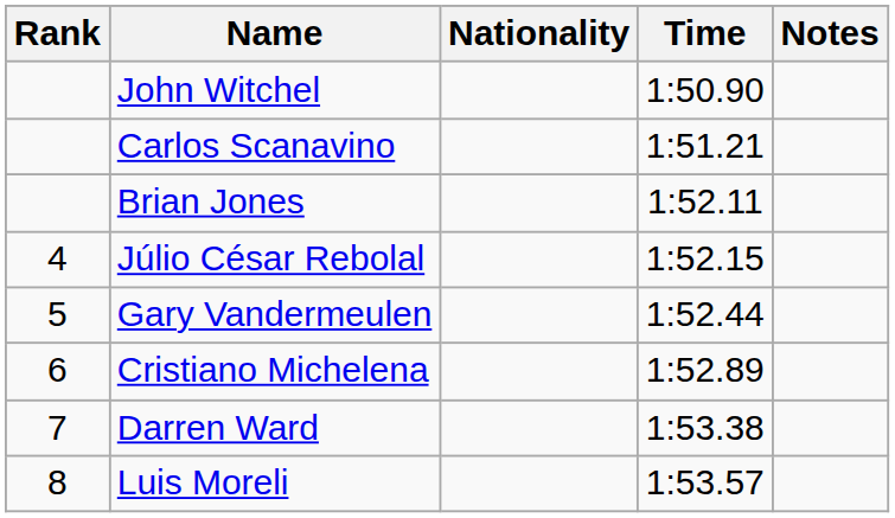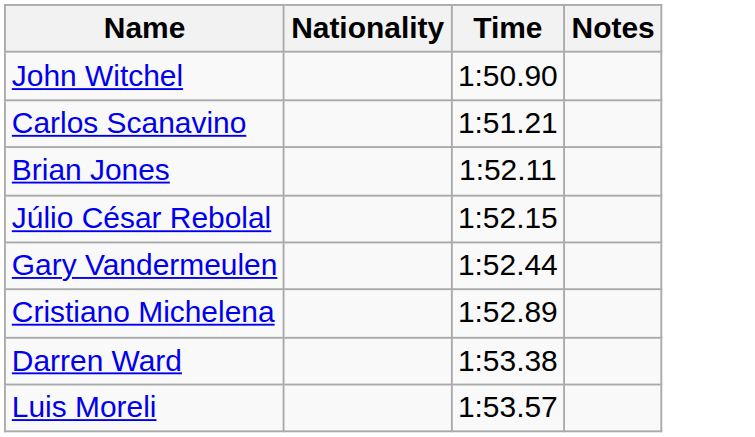- column: Rank | 4 | 5 | 6 | 7 | 8
